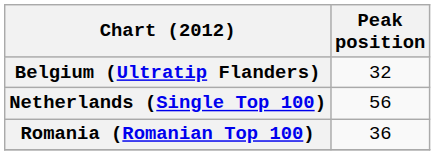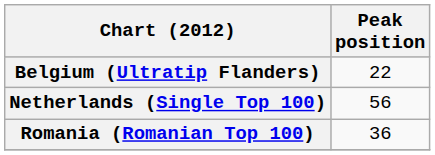Belgium (Ultratip Flanders) | Peak position: 32 -> 22
